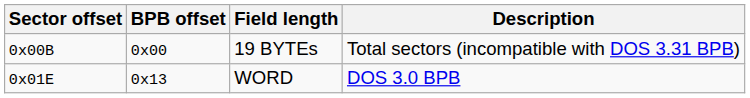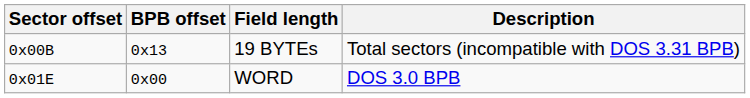0x00B | BPB offset: 0x00 -> 0x13
0x01E | BPB offset: 0x13 -> 0x00
